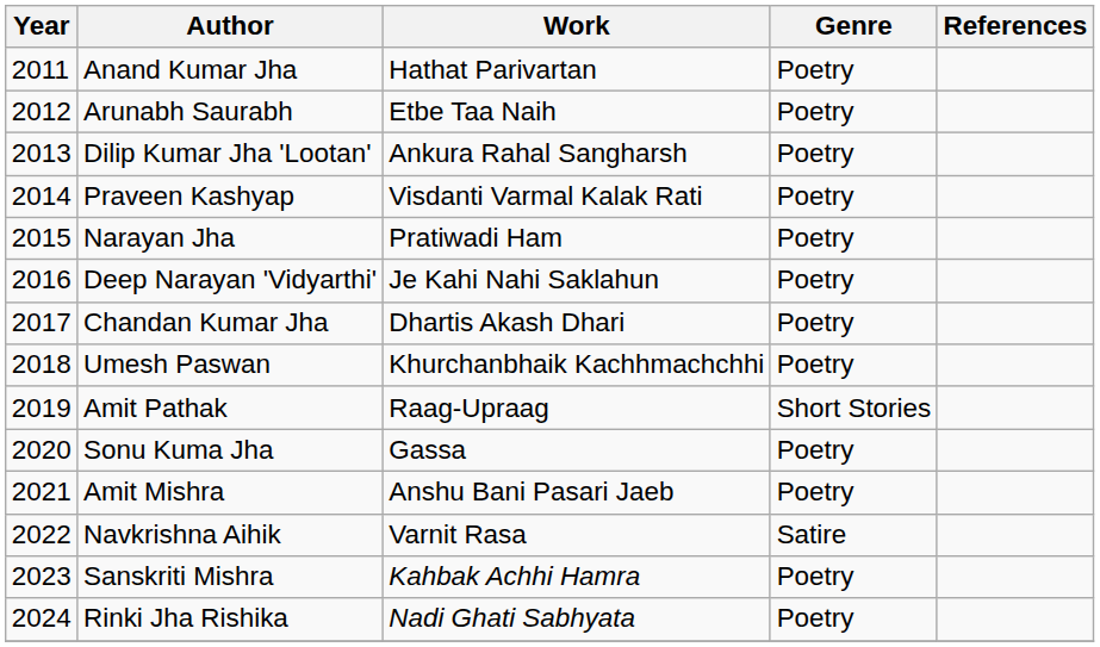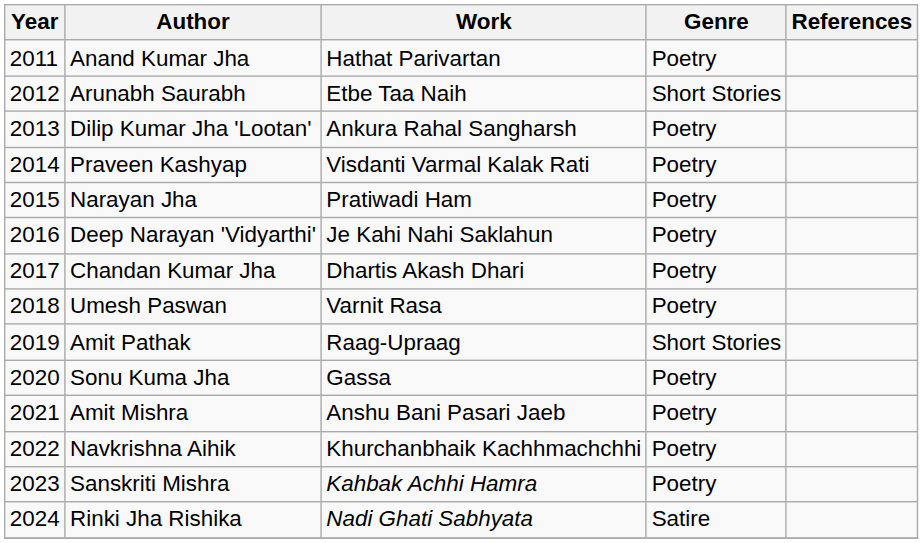Arunabh Saurabh | Genre: Poetry -> Short Stories
Umesh Paswan | Work: Khurchanbhaik Kachhmachchhi -> Varnit Rasa
Navkrishna Aihik | Work: Varnit Rasa -> Khurchanbhaik Kachhmachchhi
Navkrishna Aihik | Genre: Satire -> Poetry
Rinki Jha Rishika | Genre: Poetry -> Satire
